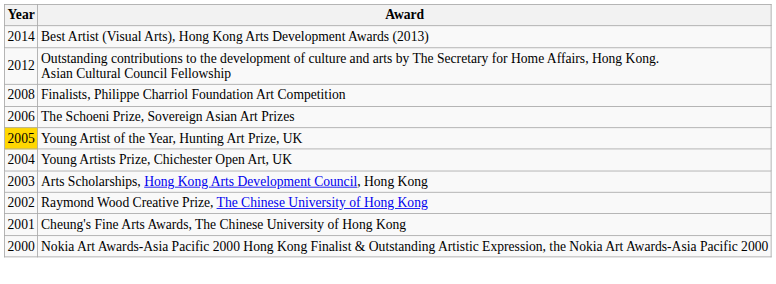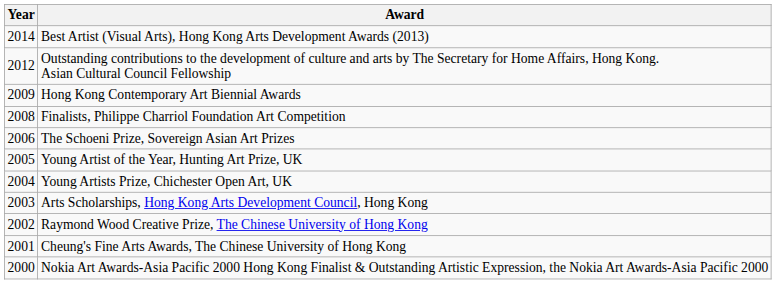+ row: 2009 | Hong Kong Contemporary Art Biennial Awards
Young Artist of the Year, Hunting Art Prize, UK | Year: gold background -> no background
